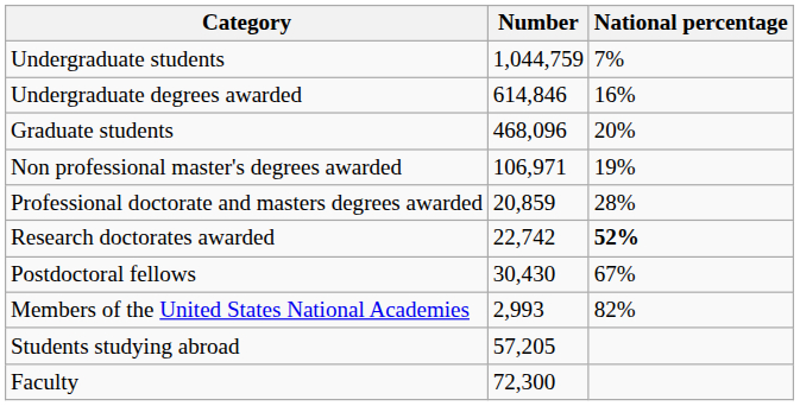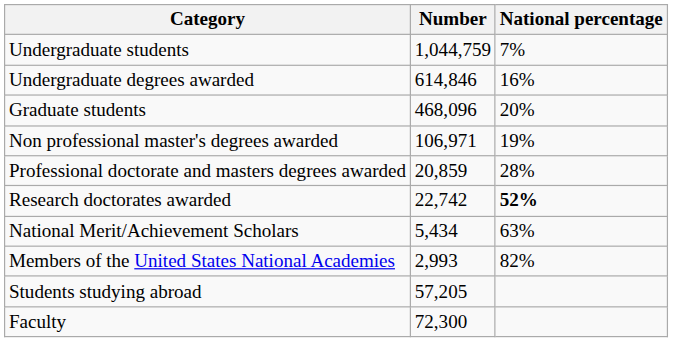- row: Postdoctoral fellows | 30,430 | 67%
+ row: National Merit/Achievement Scholars | 5,434 | 63%
